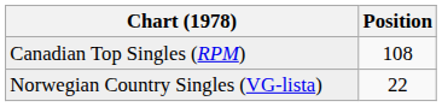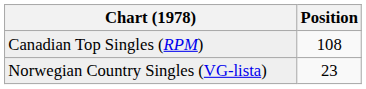Norwegian Country Singles (VG-lista) | Position: 22 -> 23
